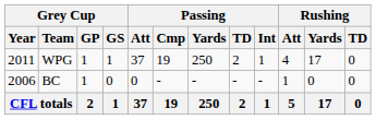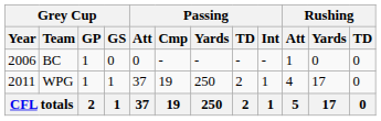rows swapped: BC <-> WPG
